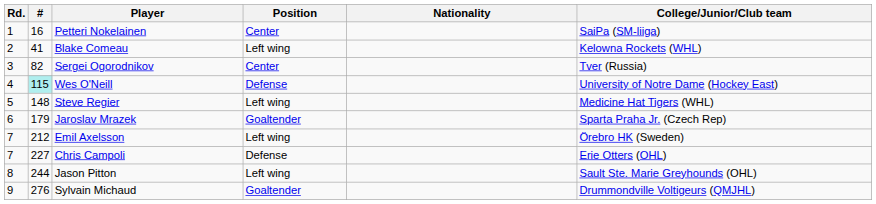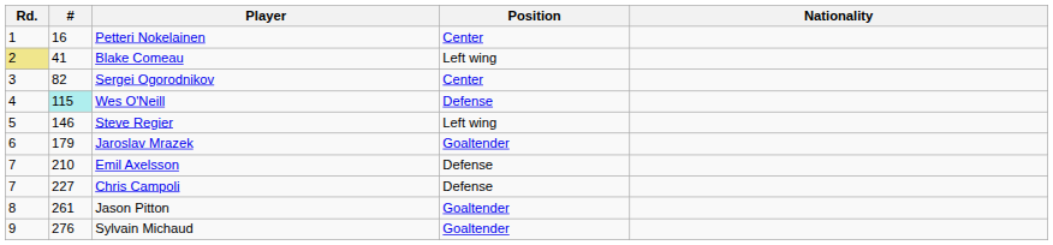- column: College/Junior/Club team | SaiPa (SM-liiga) | Kelowna Rockets (WHL) | Tver (Russia) | University of Notre Dame (Hockey East) | Medicine Hat Tigers (WHL) | Sparta Praha Jr. (Czech Rep) | Örebro HK (Sweden) | Erie Otters (OHL) | Sault Ste. Marie Greyhounds (OHL) | Drummondville Voltigeurs (QMJHL)
Blake Comeau | Rd.: no background -> khaki background
Steve Regier | #: 148 -> 146
Emil Axelsson | #: 212 -> 210
Emil Axelsson | Position: Left wing -> Defense
Jason Pitton | #: 244 -> 261
Jason Pitton | Position: Left wing -> Goaltender
